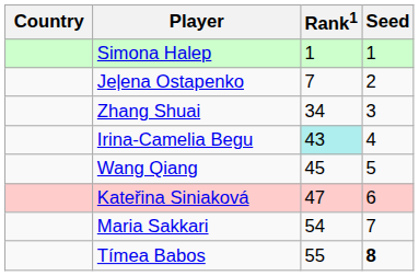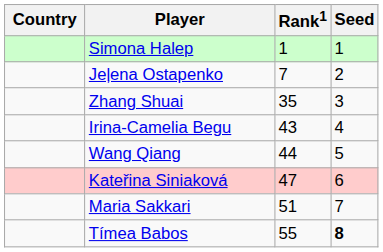Zhang Shuai | Rank1: 34 -> 35
Irina-Camelia Begu | Rank1: paleturquoise background -> no background
Wang Qiang | Rank1: 45 -> 44
Maria Sakkari | Rank1: 54 -> 51
